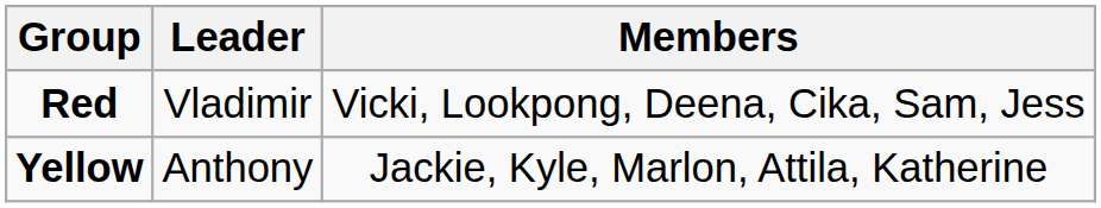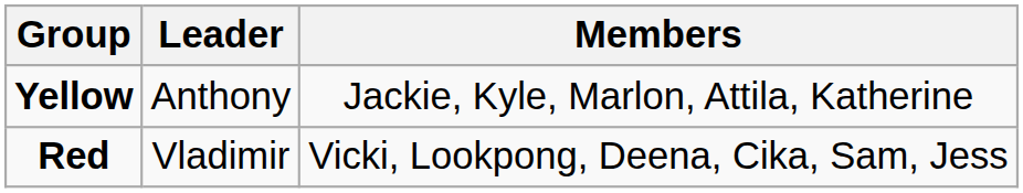rows swapped: Yellow <-> Red
